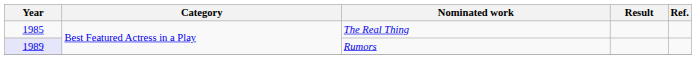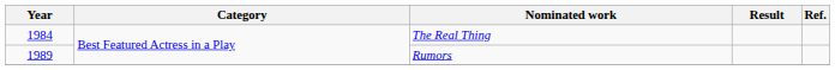The Real Thing | Year: 1985 -> 1984
Rumors | Year: lavender background -> no background
